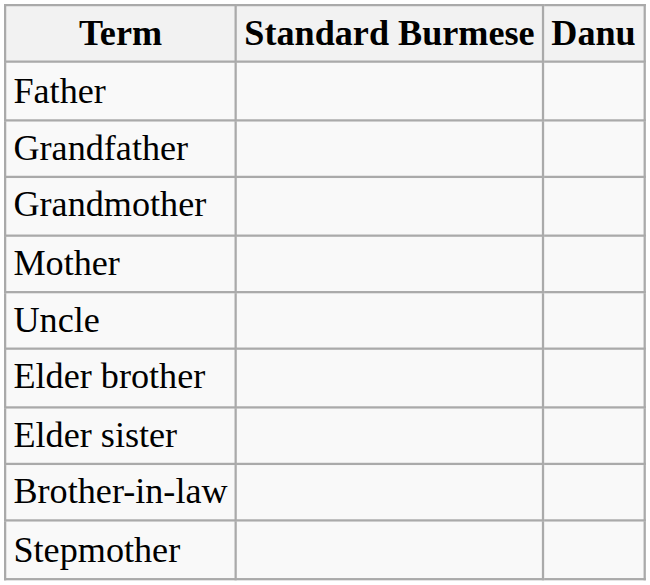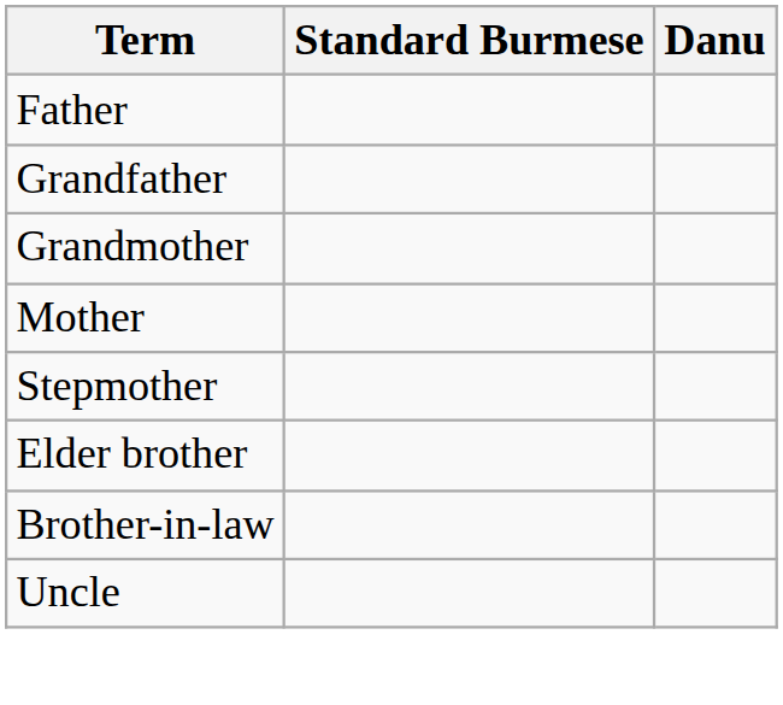rows swapped: Stepmother <-> Uncle
- row: Elder sister
